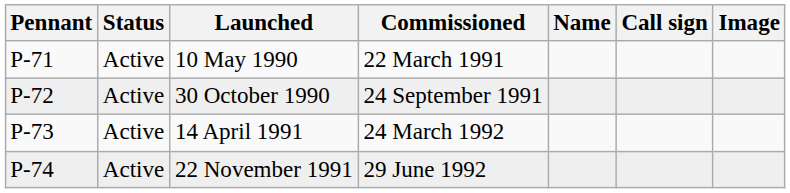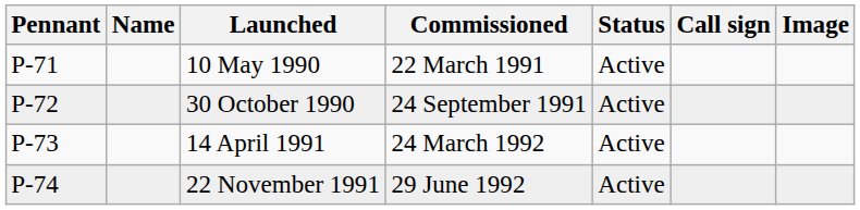columns swapped: Name <-> Status
